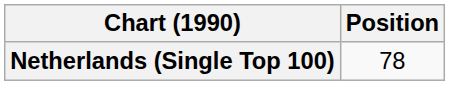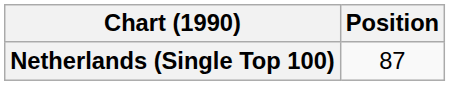Netherlands (Single Top 100) | Position: 78 -> 87
